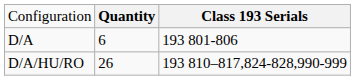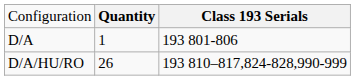D/A | column 2: 6 -> 1
